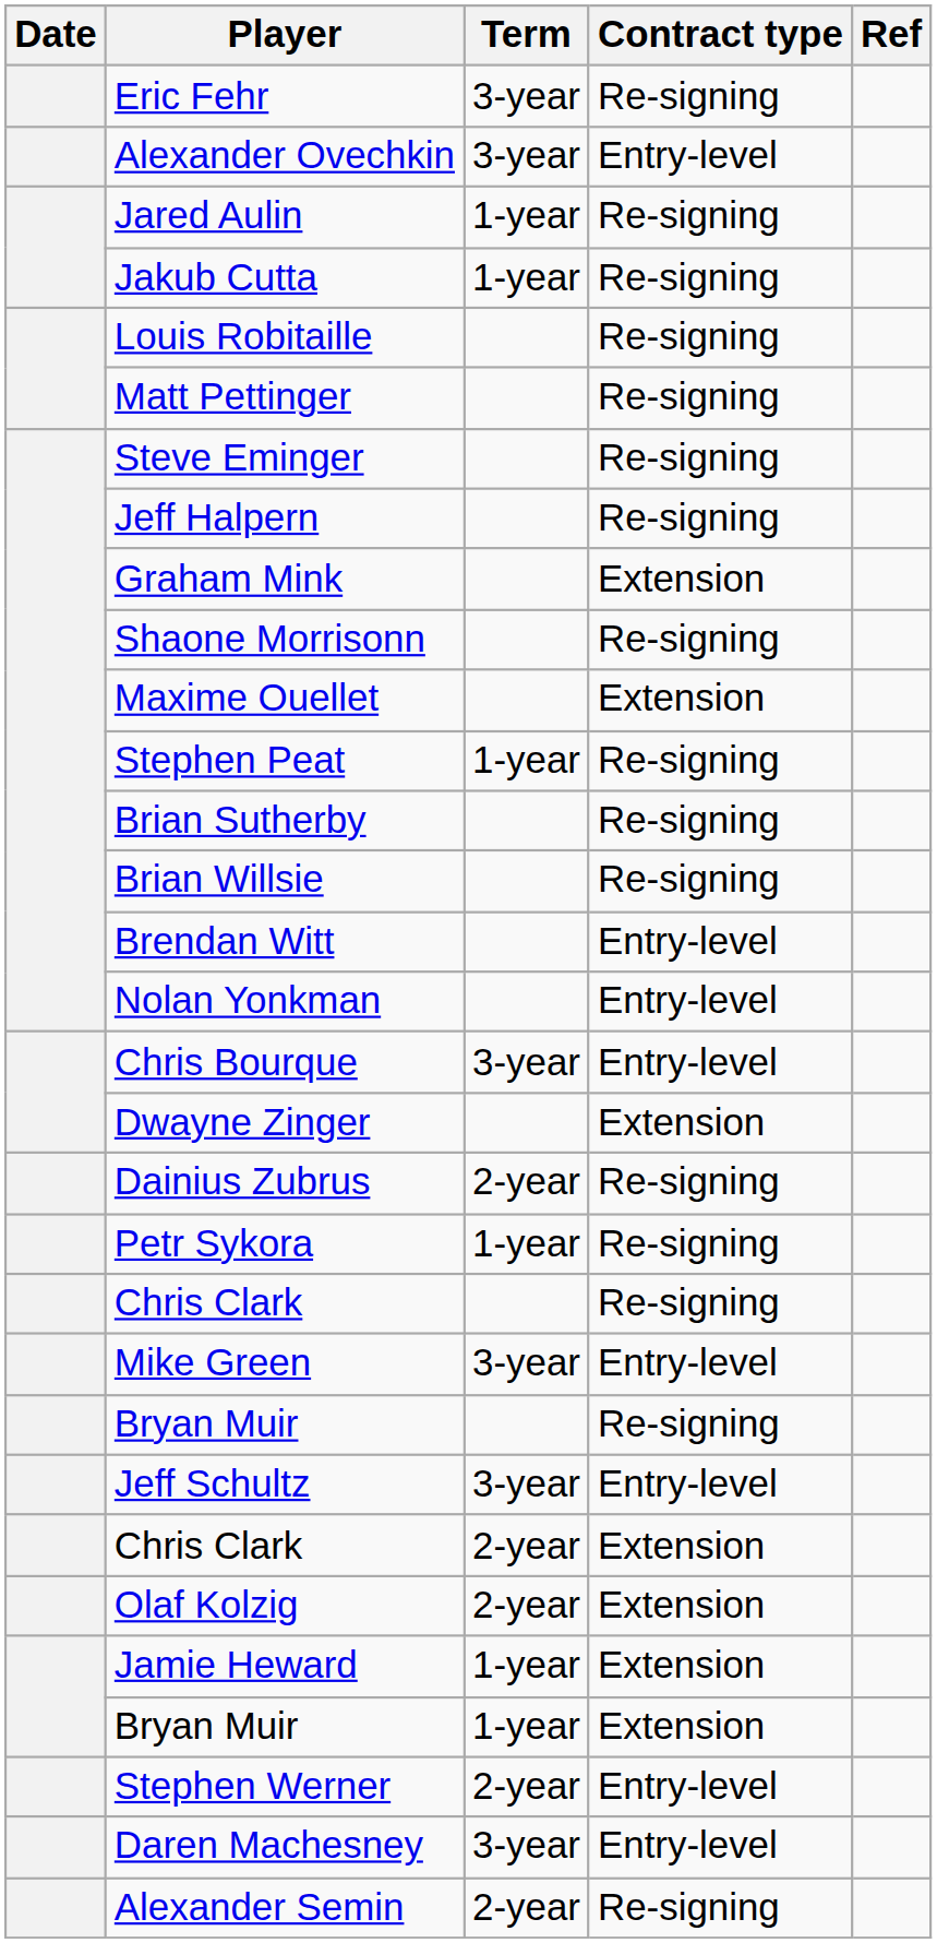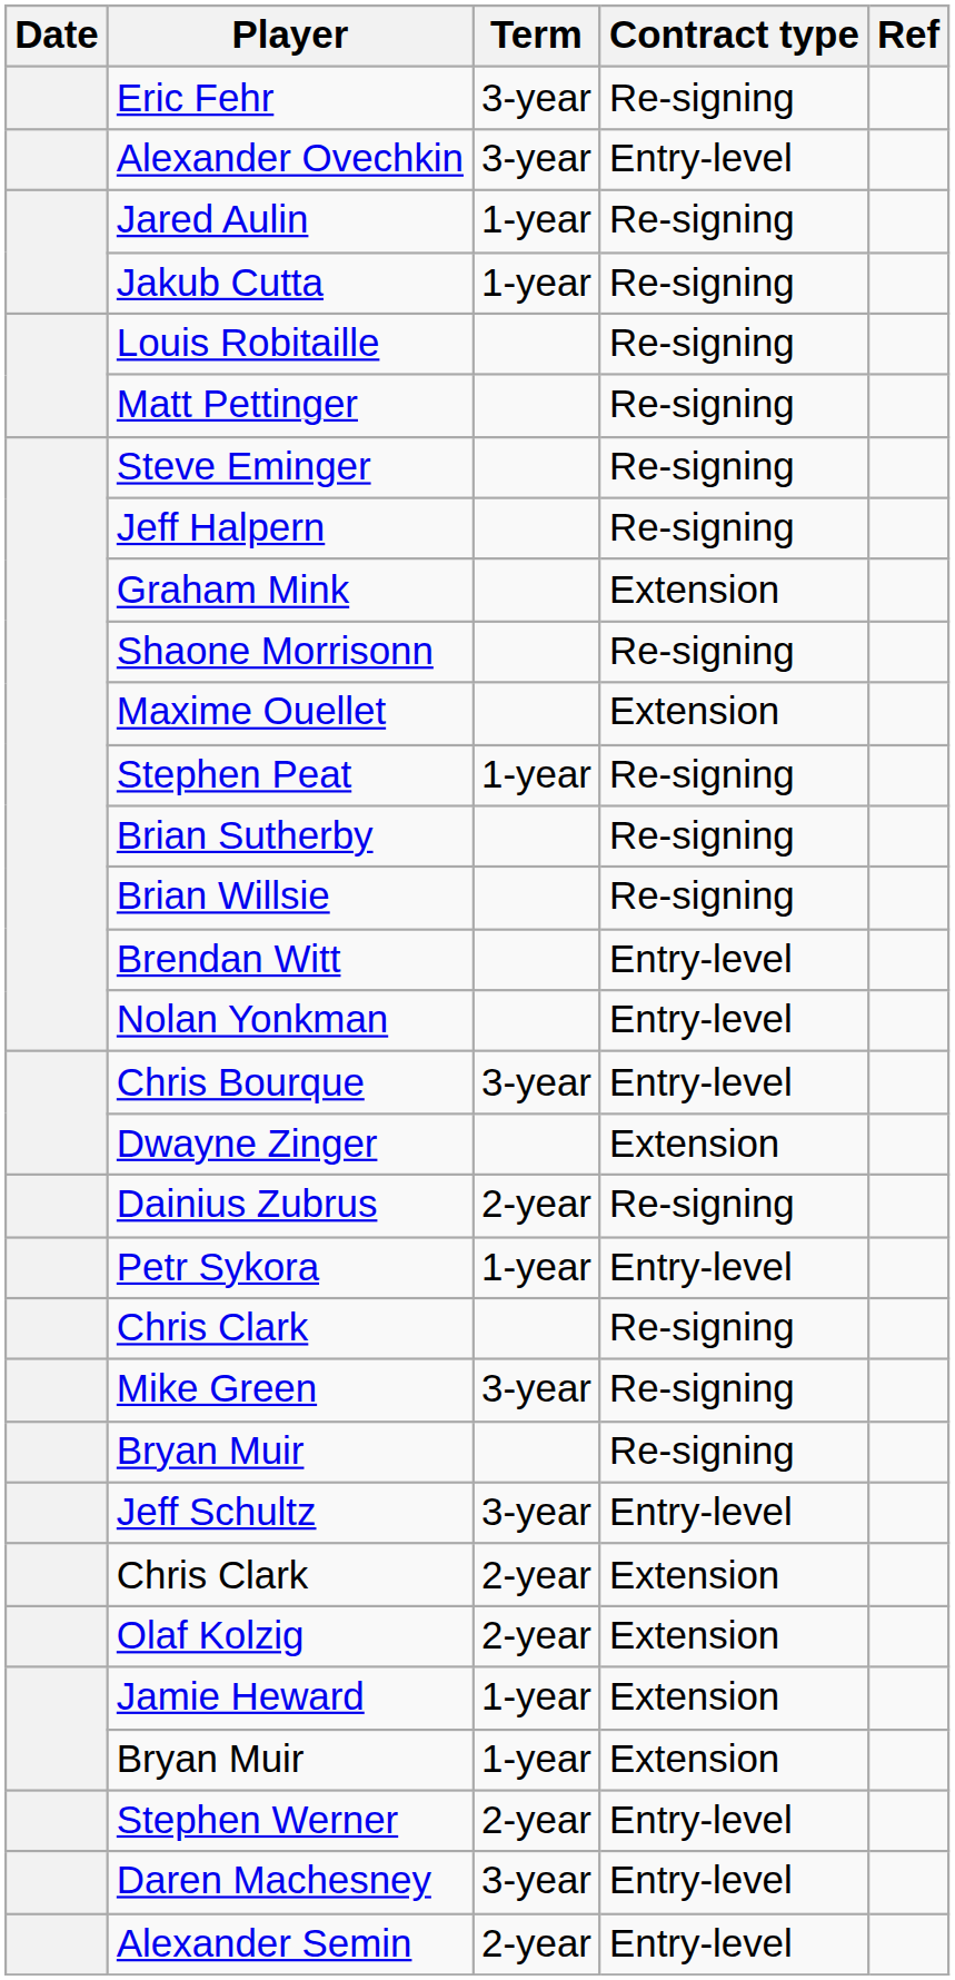Petr Sykora | Contract type: Re-signing -> Entry-level
Mike Green | Contract type: Entry-level -> Re-signing
Alexander Semin | Contract type: Re-signing -> Entry-level
